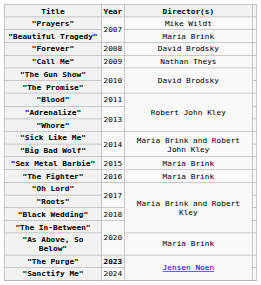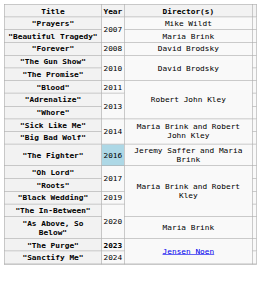- row: "Call Me" | 2009 | Nathan Theys
- row: "Sex Metal Barbie" | 2015 | Maria Brink
"The Fighter" | Year: no background -> lightblue background
"The Fighter" | Director(s): Maria Brink -> Jeremy Saffer and Maria Brink
"Black Wedding" | Year: 2018 -> 2019
